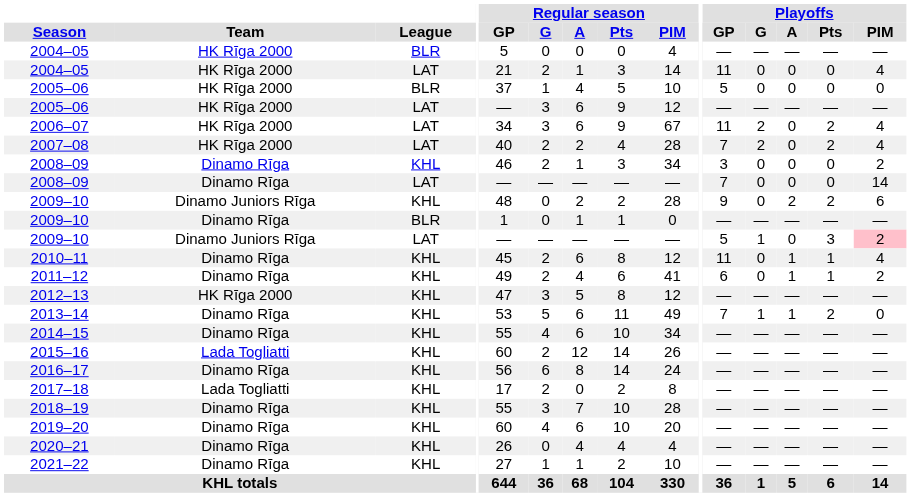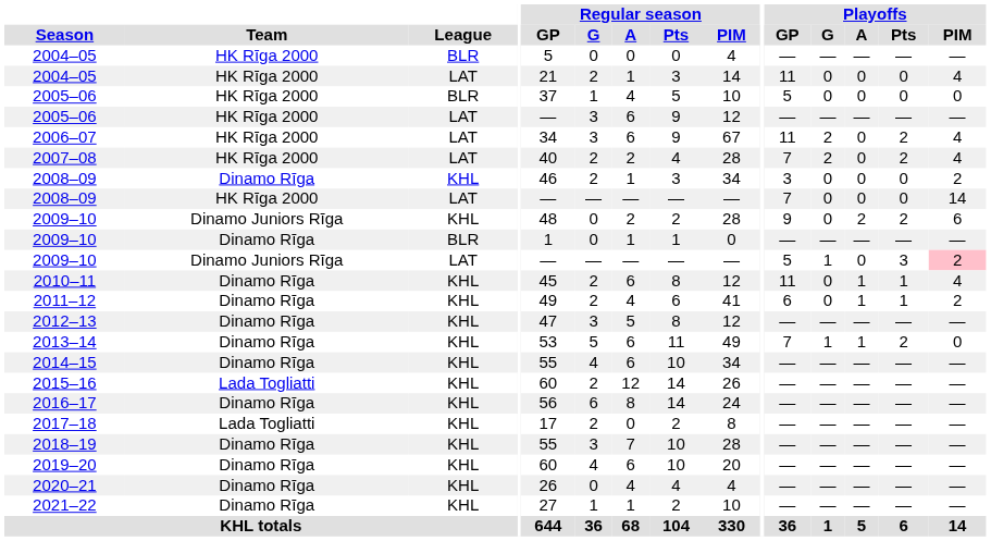2008–09 / LAT | Team: Dinamo Rīga -> HK Rīga 2000
2012–13 | Team: HK Rīga 2000 -> Dinamo Rīga
